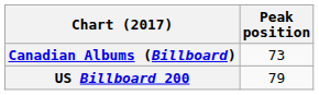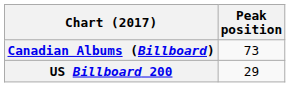US Billboard 200 | Peak position: 79 -> 29
